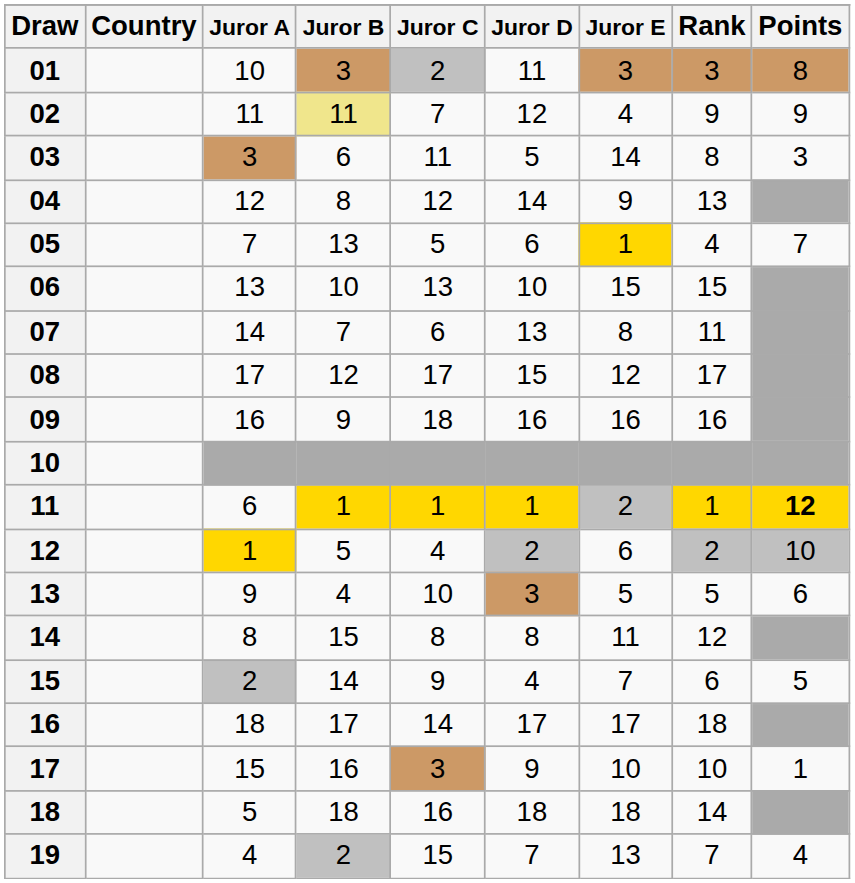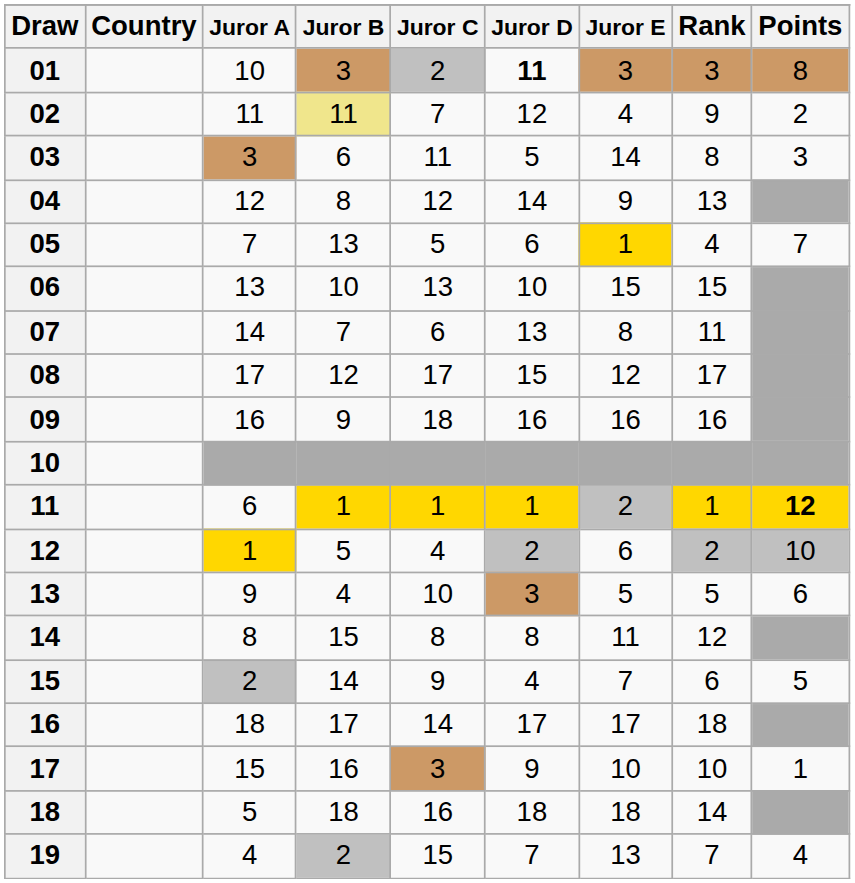01 | Juror D: normal -> bold
02 | Points: 9 -> 2
